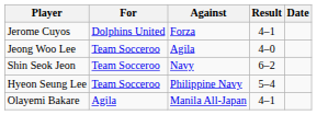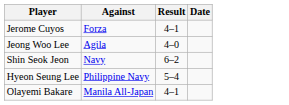- column: For | Dolphins United | Team Socceroo | Team Socceroo | Team Socceroo | Agila
